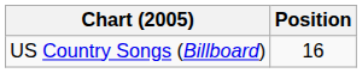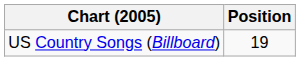US Country Songs (Billboard) | Position: 16 -> 19
